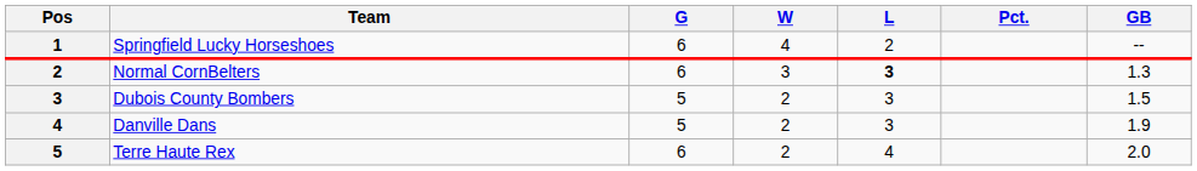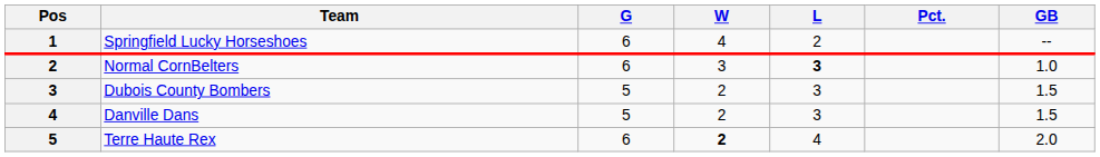Normal CornBelters | GB: 1.3 -> 1.0
Danville Dans | GB: 1.9 -> 1.5
Terre Haute Rex | W: normal -> bold
